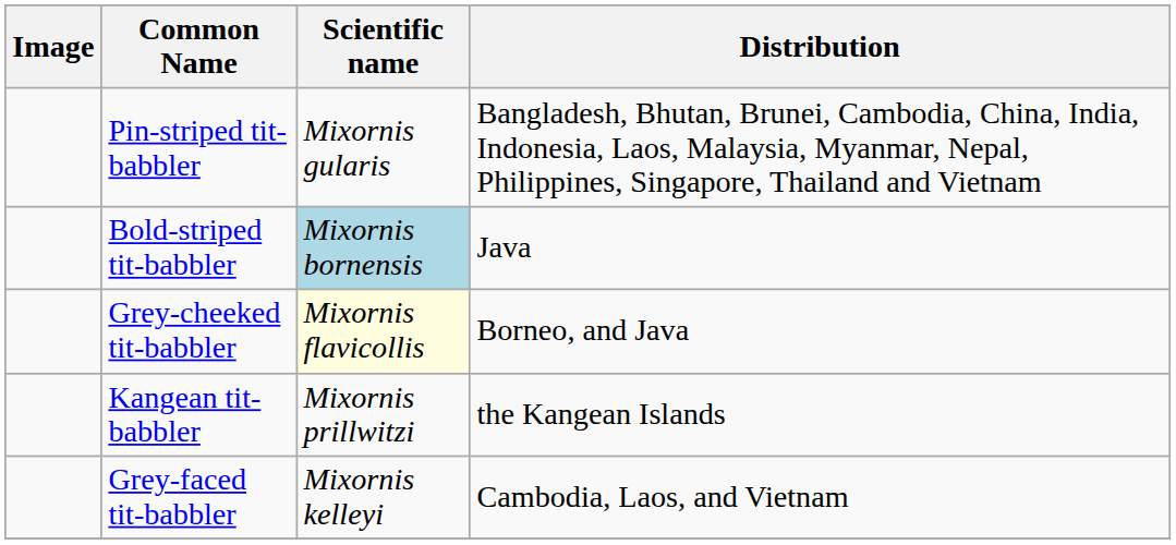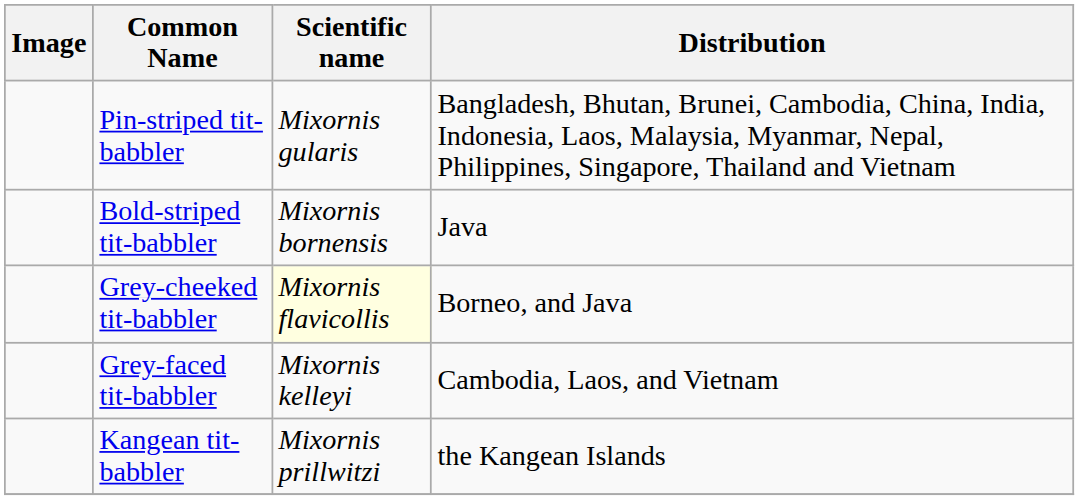Bold-striped tit-babbler | Scientific name: lightblue background -> no background
rows swapped: Kangean tit-babbler <-> Grey-faced tit-babbler
